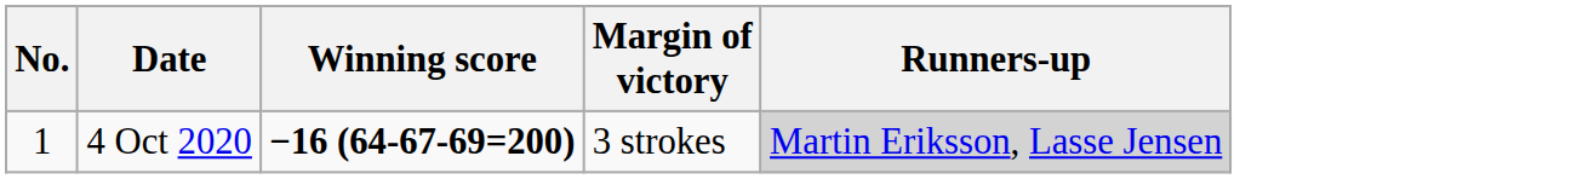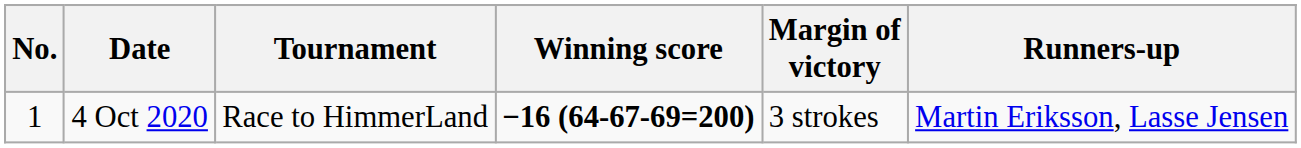+ column: Tournament | Race to HimmerLand
4 Oct 2020 | Runners-up: lightgrey background -> no background
